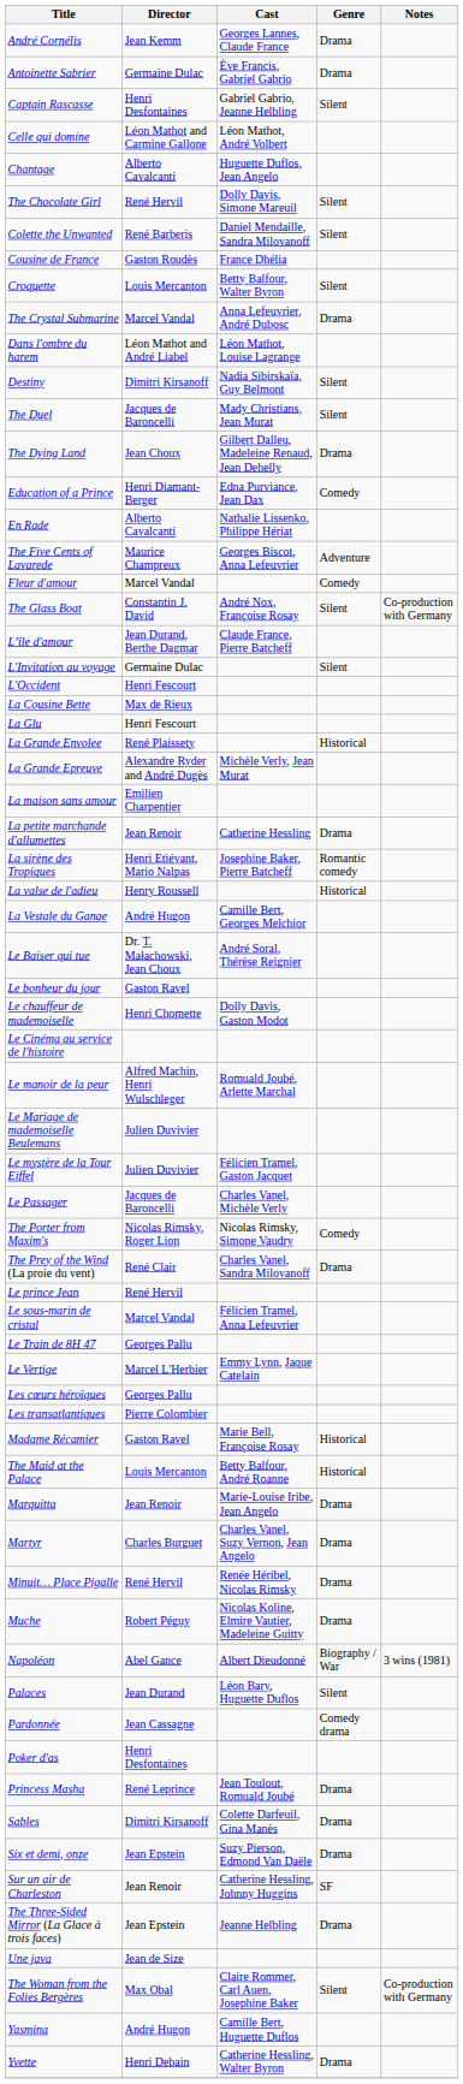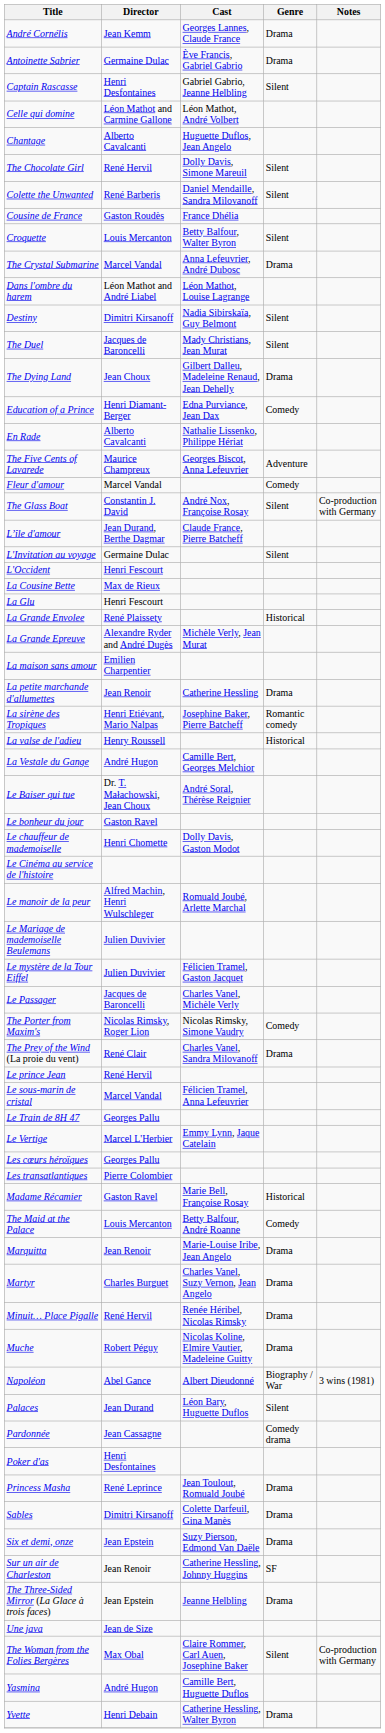The Maid at the Palace | Genre: Historical -> Comedy
